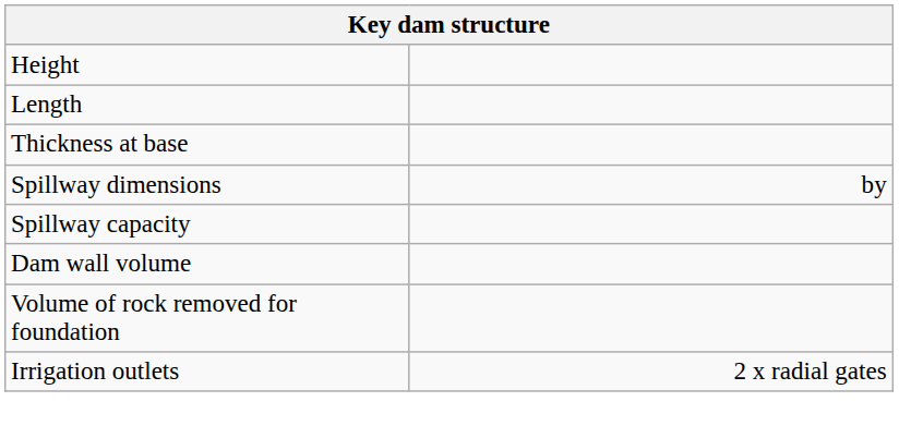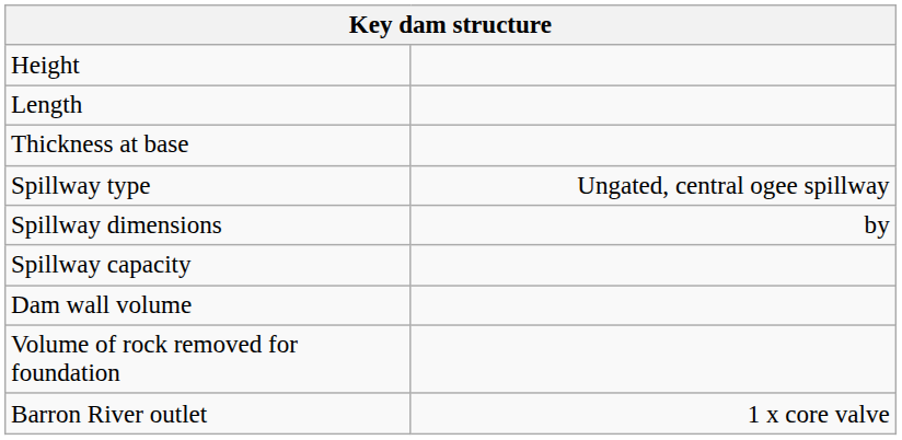+ row: Spillway type | Ungated, central ogee spillway
- row: Irrigation outlets | 2 x radial gates
+ row: Barron River outlet | 1 x core valve
